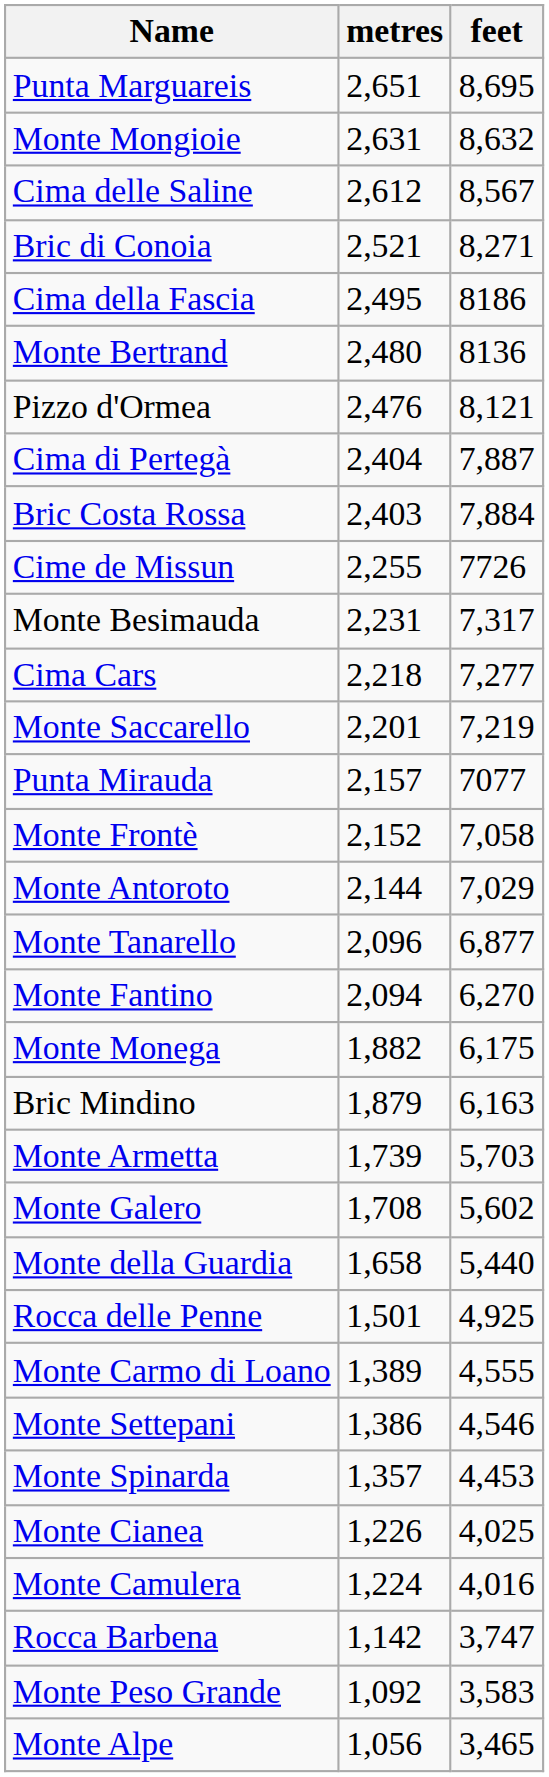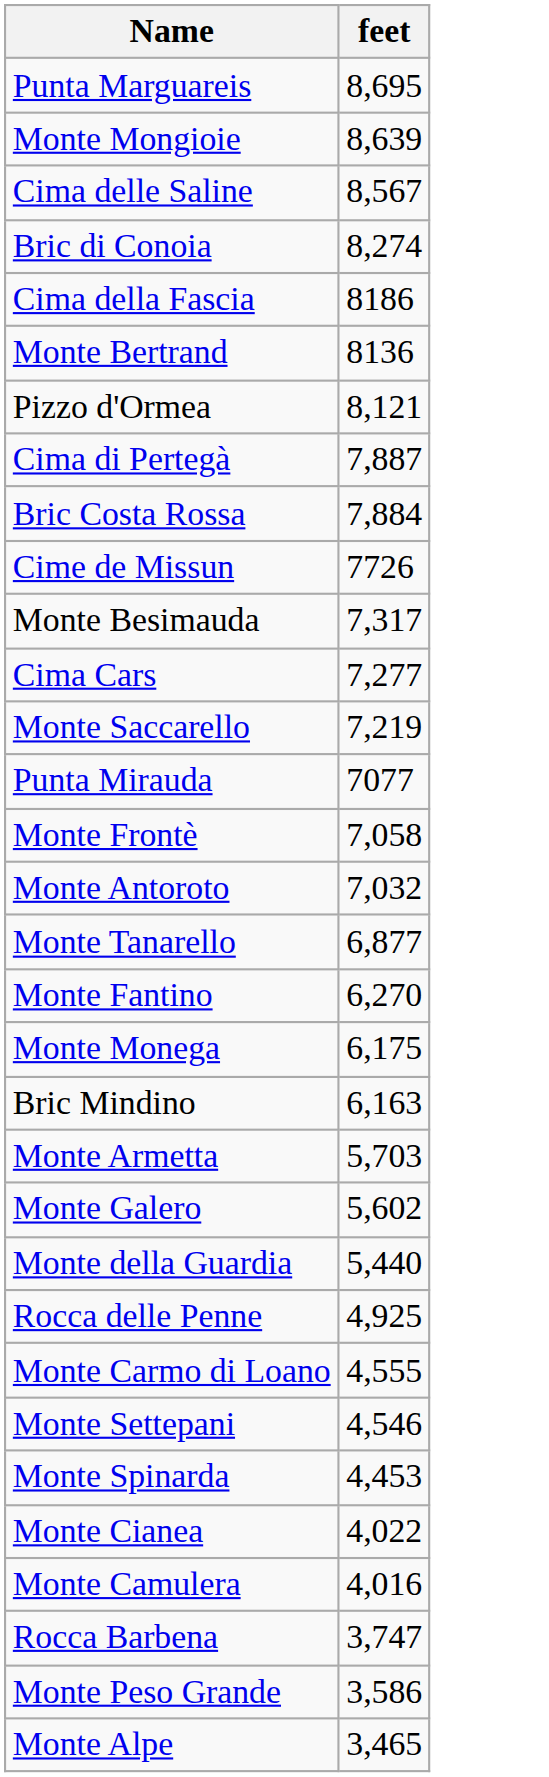- column: metres | 2,651 | 2,631 | 2,612 | 2,521 | 2,495 | 2,480 | 2,476 | 2,404 | 2,403 | 2,255 | 2,231 | 2,218 | 2,201 | 2,157 | 2,152 | 2,144 | 2,096 | 2,094 | 1,882 | 1,879 | 1,739 | 1,708 | 1,658 | 1,501 | 1,389 | 1,386 | 1,357 | 1,226 | 1,224 | 1,142 | 1,092 | 1,056
Monte Mongioie | feet: 8,632 -> 8,639
Bric di Conoia | feet: 8,271 -> 8,274
Monte Antoroto | feet: 7,029 -> 7,032
Monte Cianea | feet: 4,025 -> 4,022
Monte Peso Grande | feet: 3,583 -> 3,586
